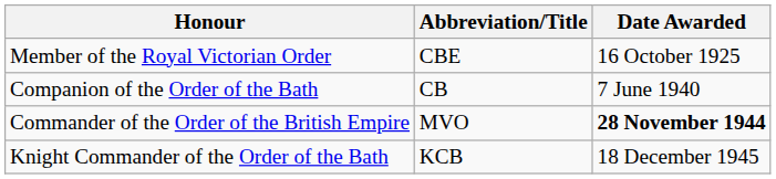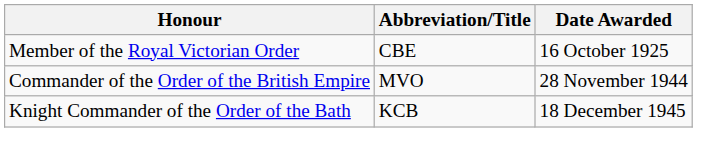- row: Companion of the Order of the Bath | CB | 7 June 1940
Commander of the Order of the British Empire | Date Awarded: bold -> normal
